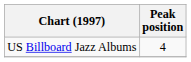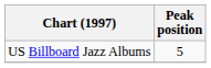US Billboard Jazz Albums | Peak position: 4 -> 5
